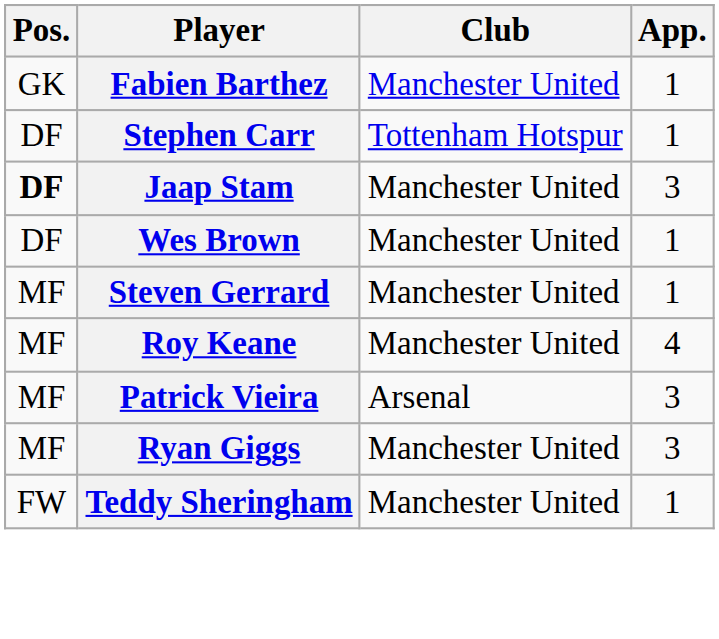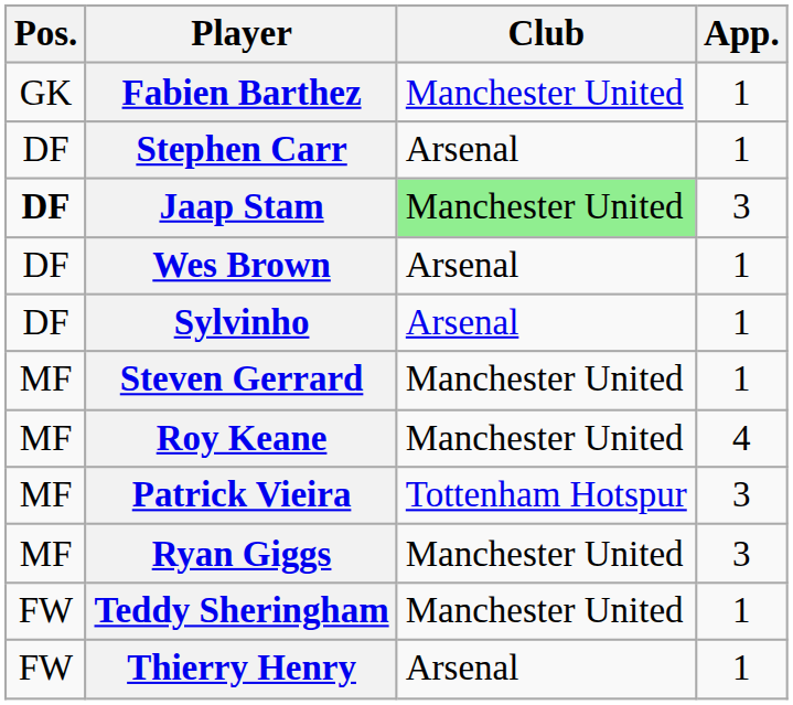Stephen Carr | Club: Tottenham Hotspur -> Arsenal
Jaap Stam | Club: no background -> lightgreen background
Wes Brown | Club: Manchester United -> Arsenal
+ row: DF | Sylvinho | Arsenal | 1
Patrick Vieira | Club: Arsenal -> Tottenham Hotspur
+ row: FW | Thierry Henry | Arsenal | 1
